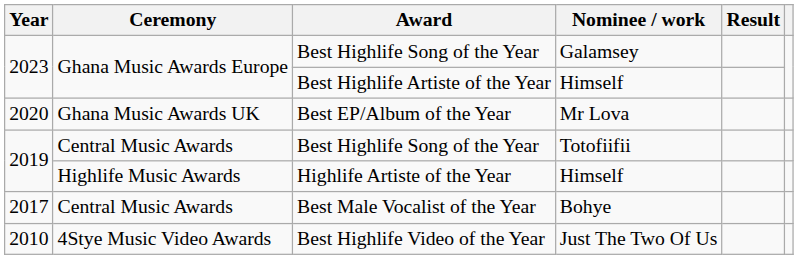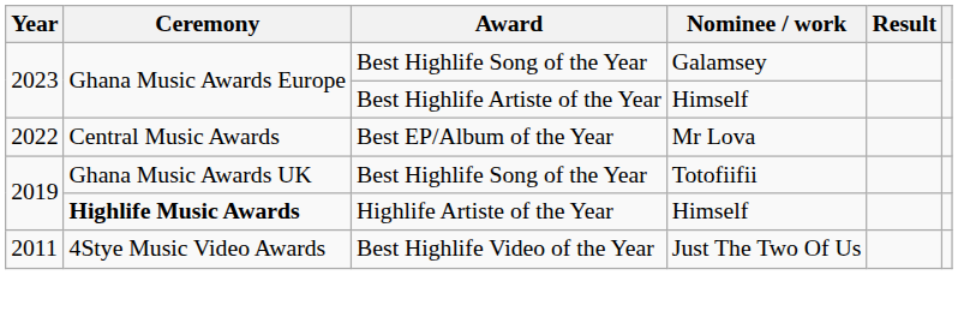Best EP/Album of the Year | Year: 2020 -> 2022
Best EP/Album of the Year | Ceremony: Ghana Music Awards UK -> Central Music Awards
Best Highlife Song of the Year / Totofiifii | Ceremony: Central Music Awards -> Ghana Music Awards UK
Highlife Artiste of the Year | Ceremony: normal -> bold
- row: 2017 | Central Music Awards | Best Male Vocalist of the Year | Bohye
Best Highlife Video of the Year | Year: 2010 -> 2011
